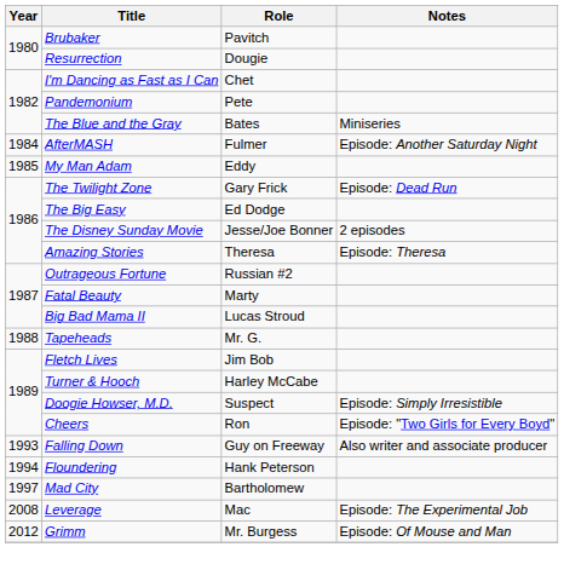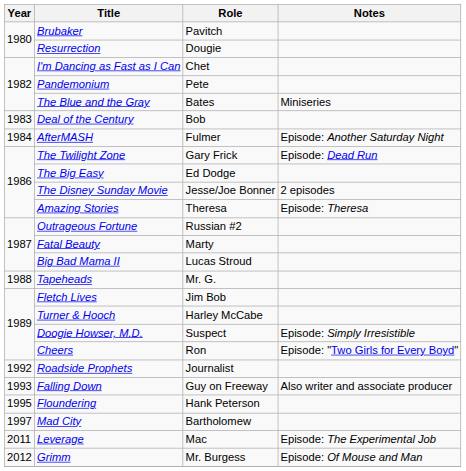+ row: 1983 | Deal of the Century | Bob
- row: 1985 | My Man Adam | Eddy
+ row: 1992 | Roadside Prophets | Journalist
Floundering | Year: 1994 -> 1995
Leverage | Year: 2008 -> 2011
